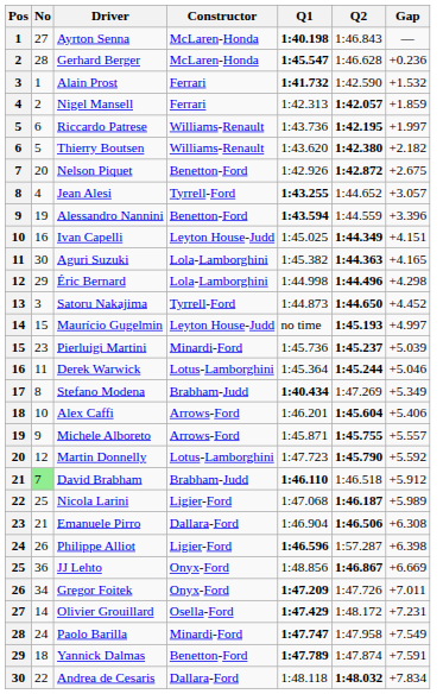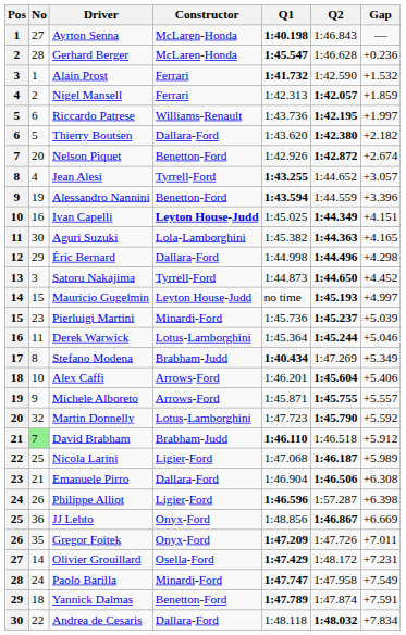Thierry Boutsen | Constructor: Williams-Renault -> Dallara-Ford
Nelson Piquet | Gap: +2.675 -> +2.674
Ivan Capelli | Constructor: normal -> bold
Éric Bernard | Constructor: Lola-Lamborghini -> Dallara-Ford
Martin Donnelly | No: 12 -> 32
Gregor Foitek | No: 34 -> 35
